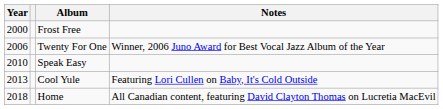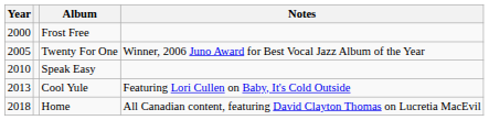Twenty For One | Year: 2006 -> 2005
